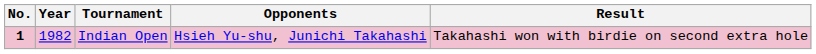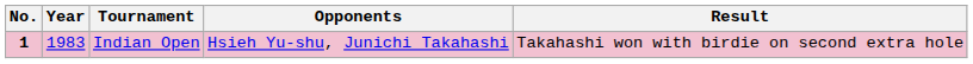Indian Open | Year: 1982 -> 1983
